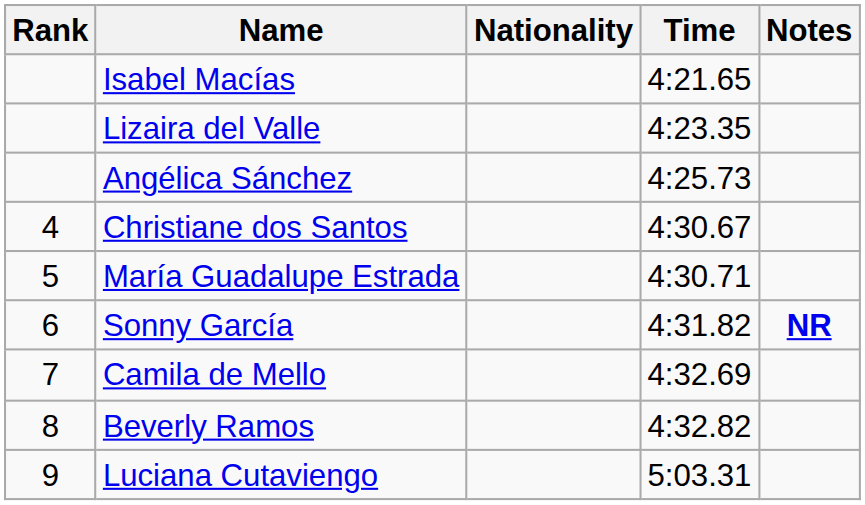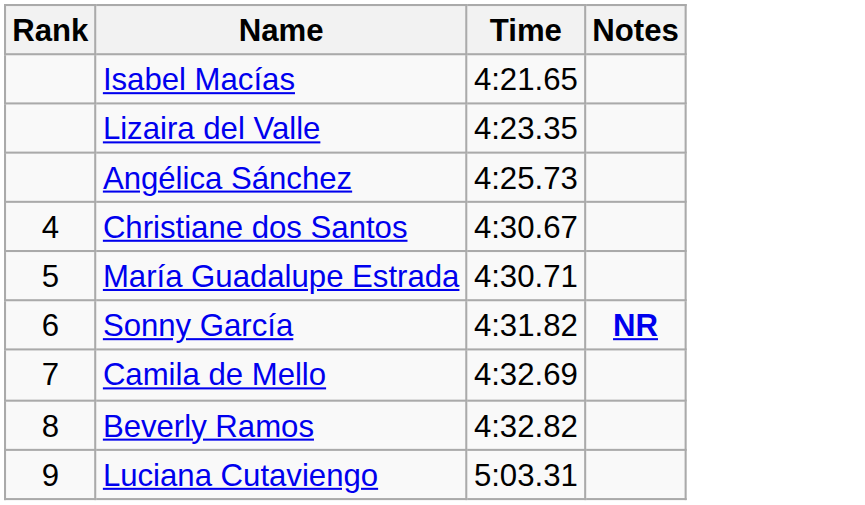- column: Nationality
